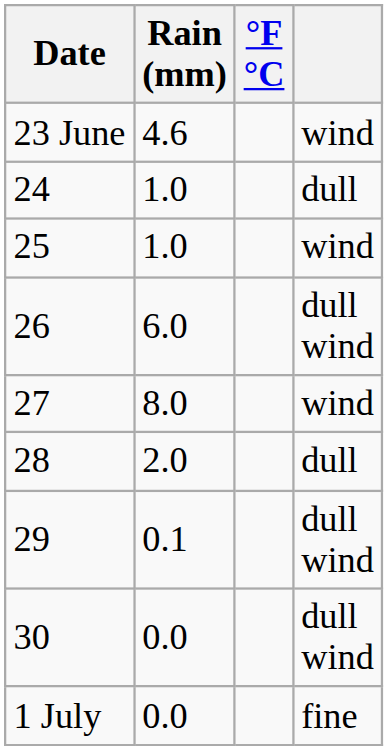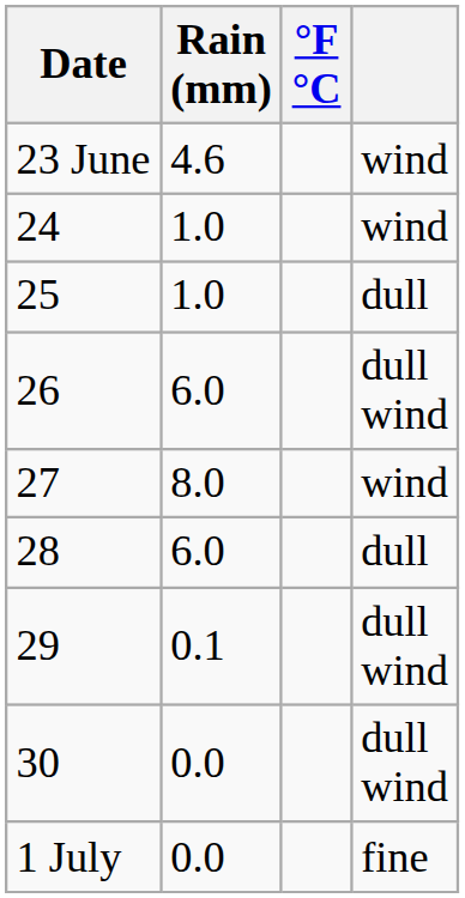24 | column 4: dull -> wind
25 | column 4: wind -> dull
28 | Rain (mm): 2.0 -> 6.0
